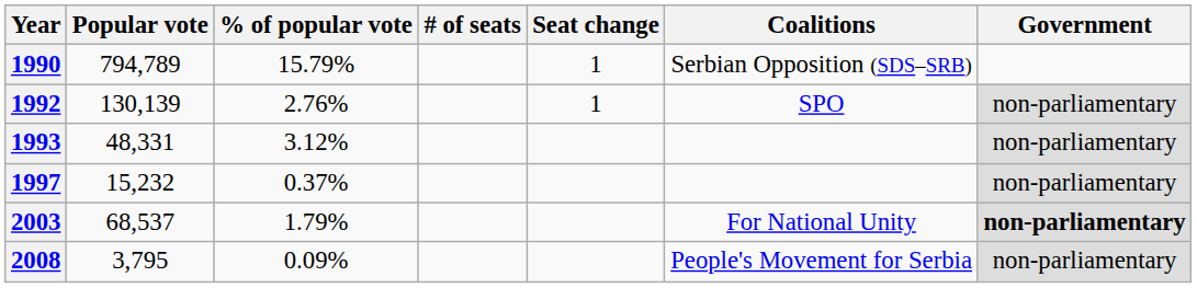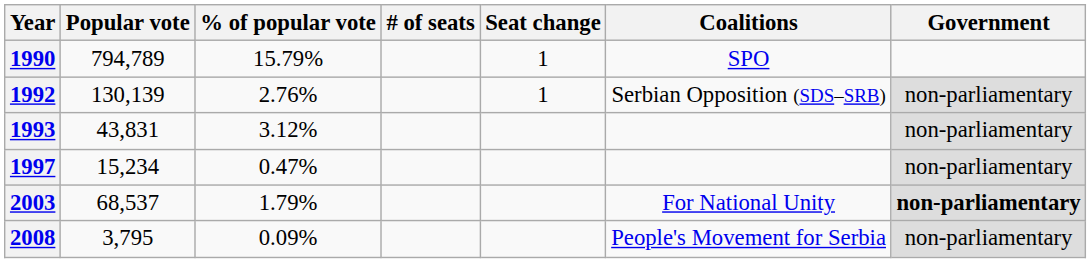1990 | Coalitions: Serbian Opposition (SDS–SRB) -> SPO
1992 | Coalitions: SPO -> Serbian Opposition (SDS–SRB)
1993 | Popular vote: 48,331 -> 43,831
1997 | Popular vote: 15,232 -> 15,234
1997 | % of popular vote: 0.37% -> 0.47%
